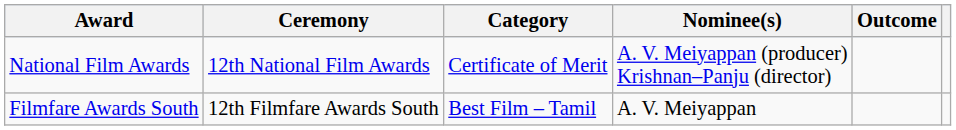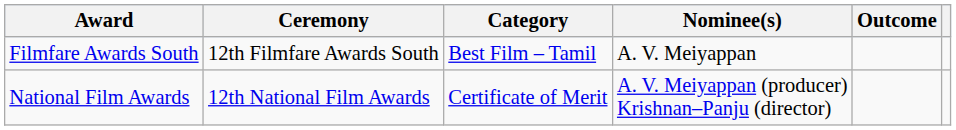rows swapped: National Film Awards <-> Filmfare Awards South
